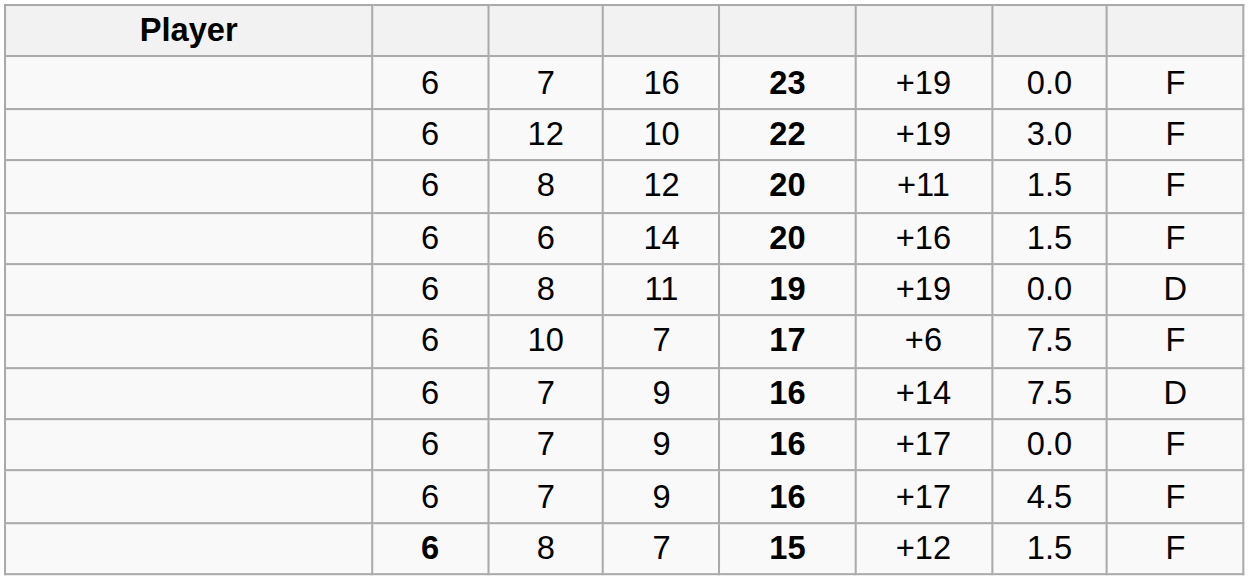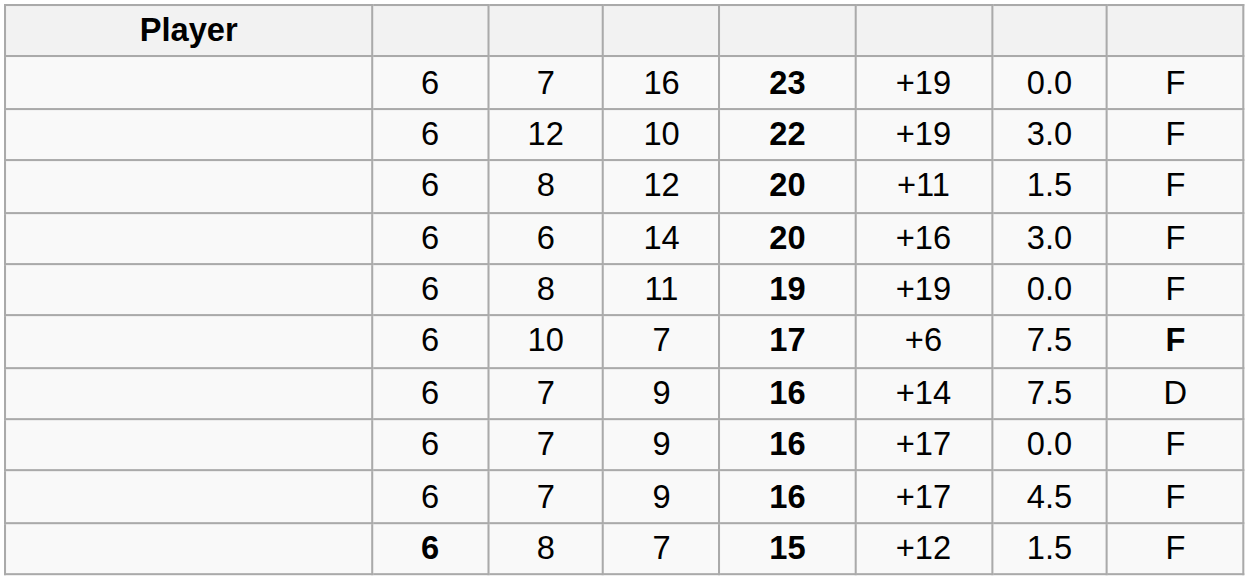14 | column 7: 1.5 -> 3.0
11 | column 8: D -> F
10 / 7 | column 8: normal -> bold
